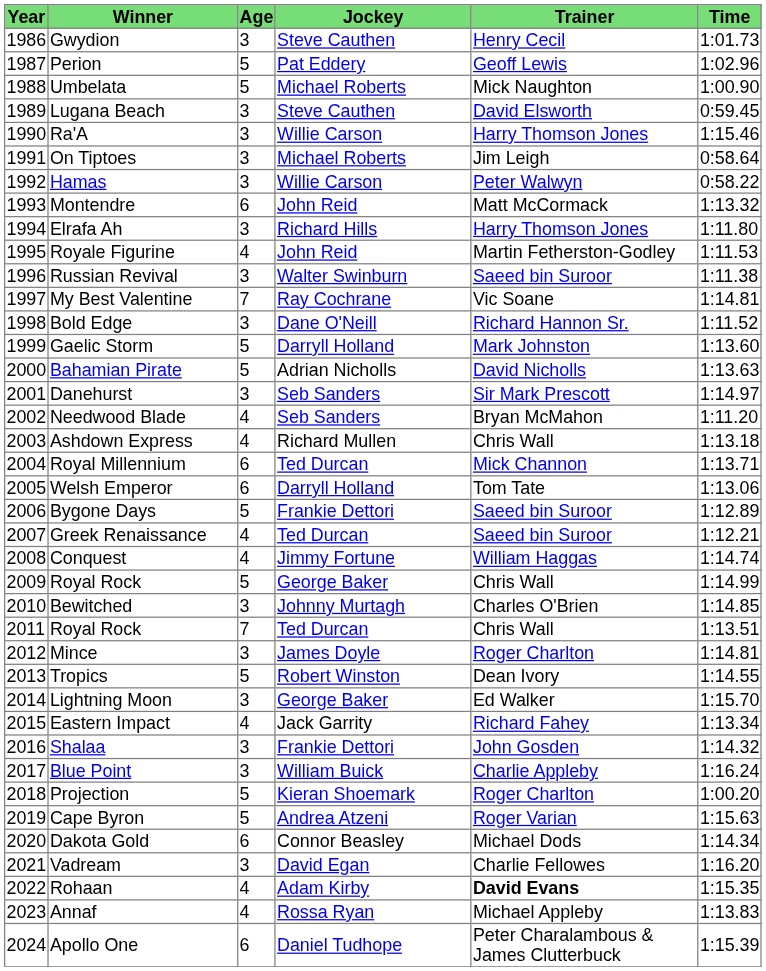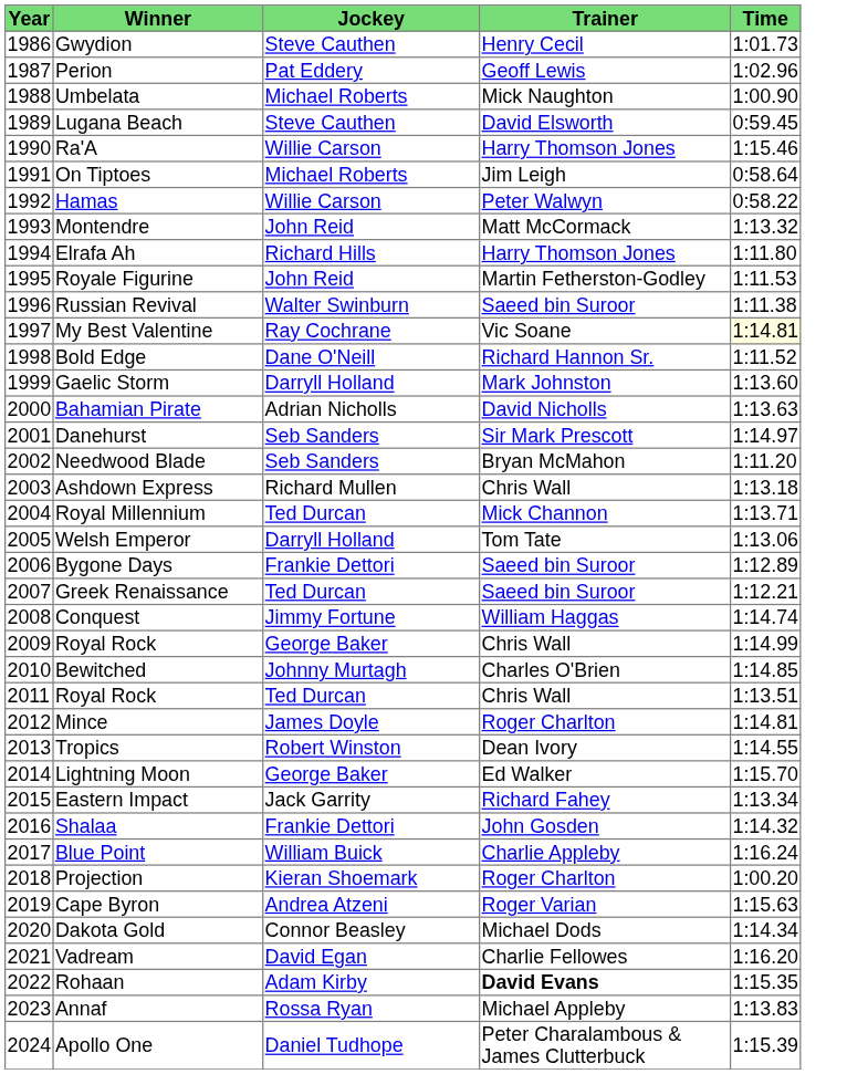- column: Age | 3 | 5 | 5 | 3 | 3 | 3 | 3 | 6 | 3 | 4 | 3 | 7 | 3 | 5 | 5 | 3 | 4 | 4 | 6 | 6 | 5 | 4 | 4 | 5 | 3 | 7 | 3 | 5 | 3 | 4 | 3 | 3 | 5 | 5 | 6 | 3 | 4 | 4 | 6
My Best Valentine | Time: no background -> lightyellow background
